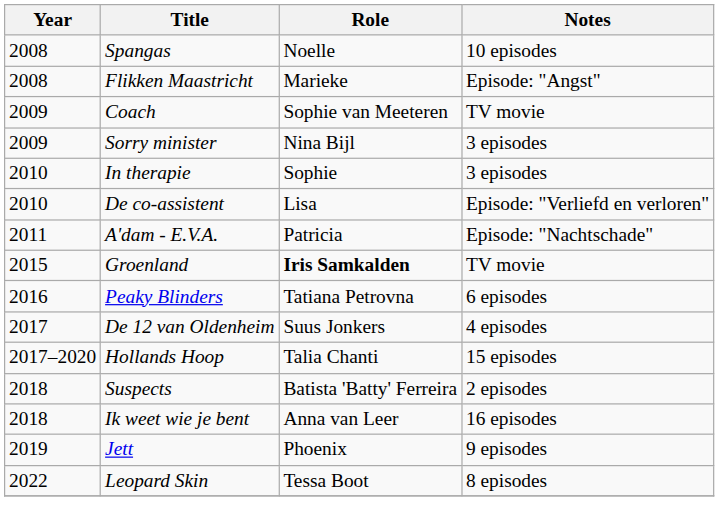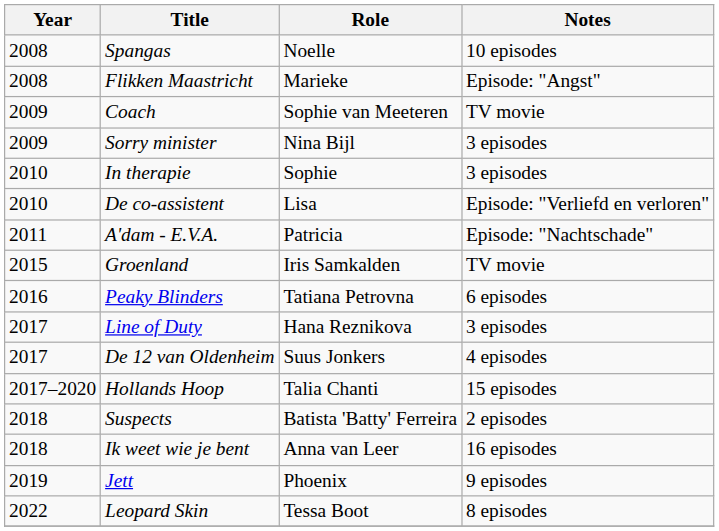Groenland | Role: bold -> normal
+ row: 2017 | Line of Duty | Hana Reznikova | 3 episodes
